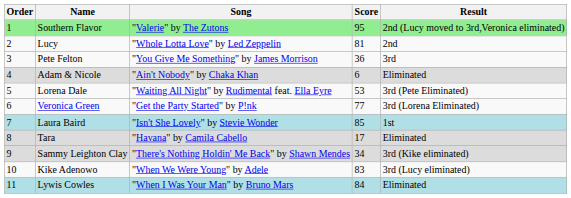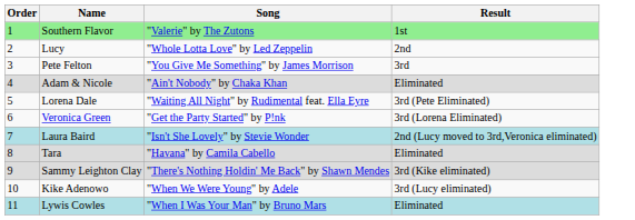- column: Score | 95 | 81 | 36 | 6 | 53 | 77 | 85 | 17 | 34 | 83 | 84
Southern Flavor | Result: 2nd (Lucy moved to 3rd,Veronica eliminated) -> 1st
Laura Baird | Result: 1st -> 2nd (Lucy moved to 3rd,Veronica eliminated)
